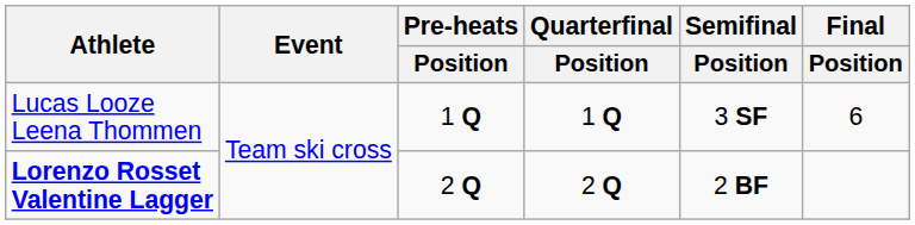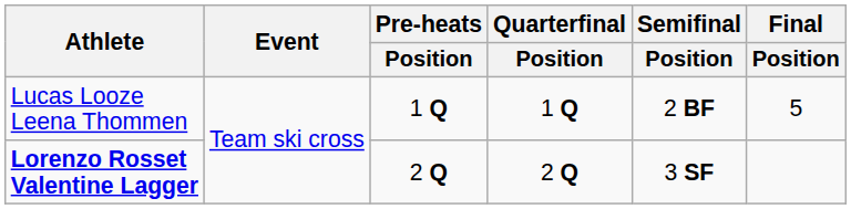Lucas Looze Leena Thommen | Semifinal / Position: 3 SF -> 2 BF
Lucas Looze Leena Thommen | Final / Position: 6 -> 5
Lorenzo Rosset Valentine Lagger | Semifinal / Position: 2 BF -> 3 SF
